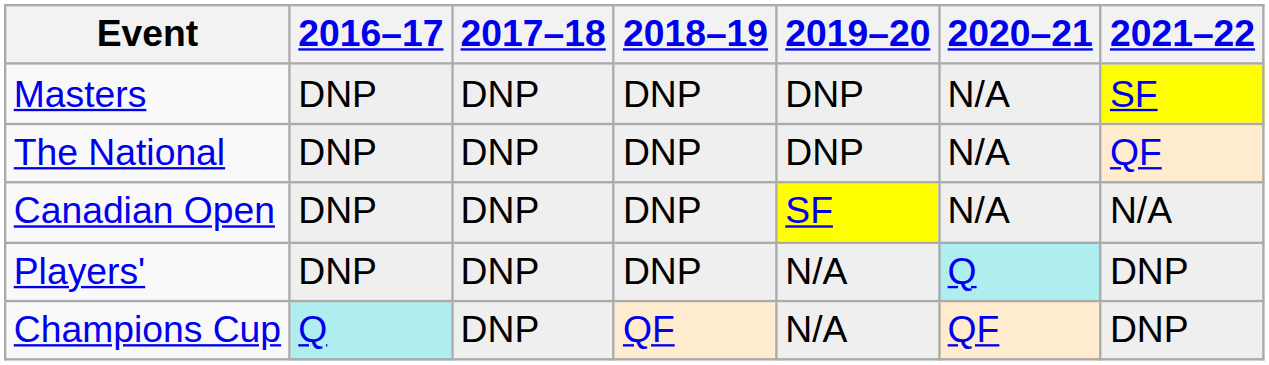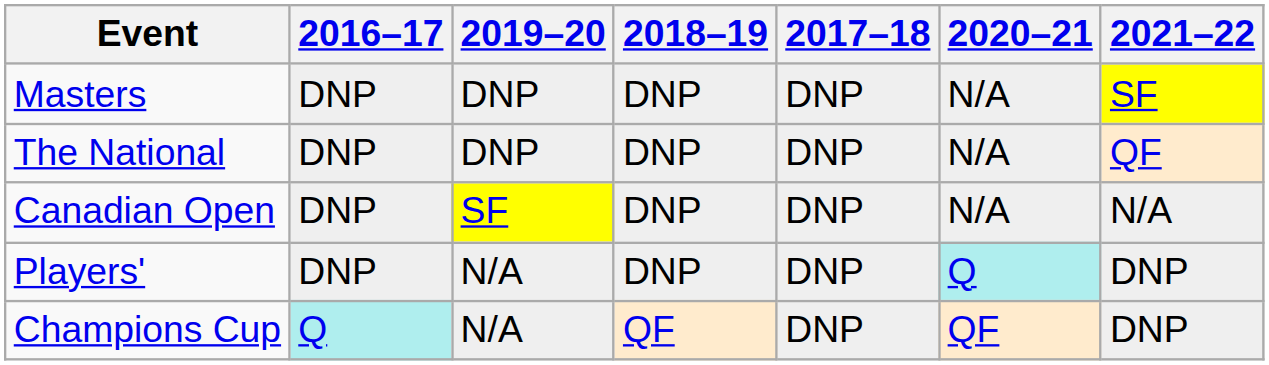columns swapped: 2017–18 <-> 2019–20
